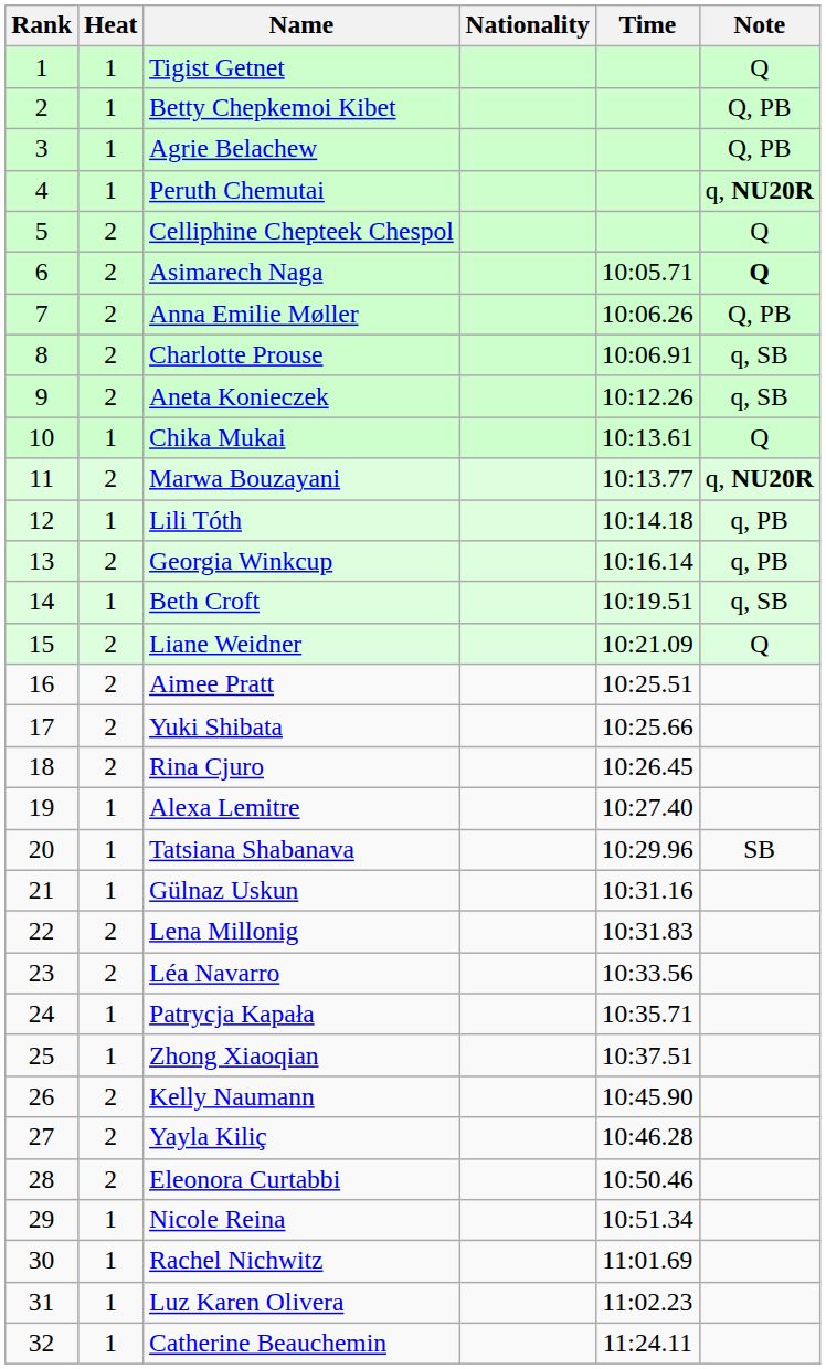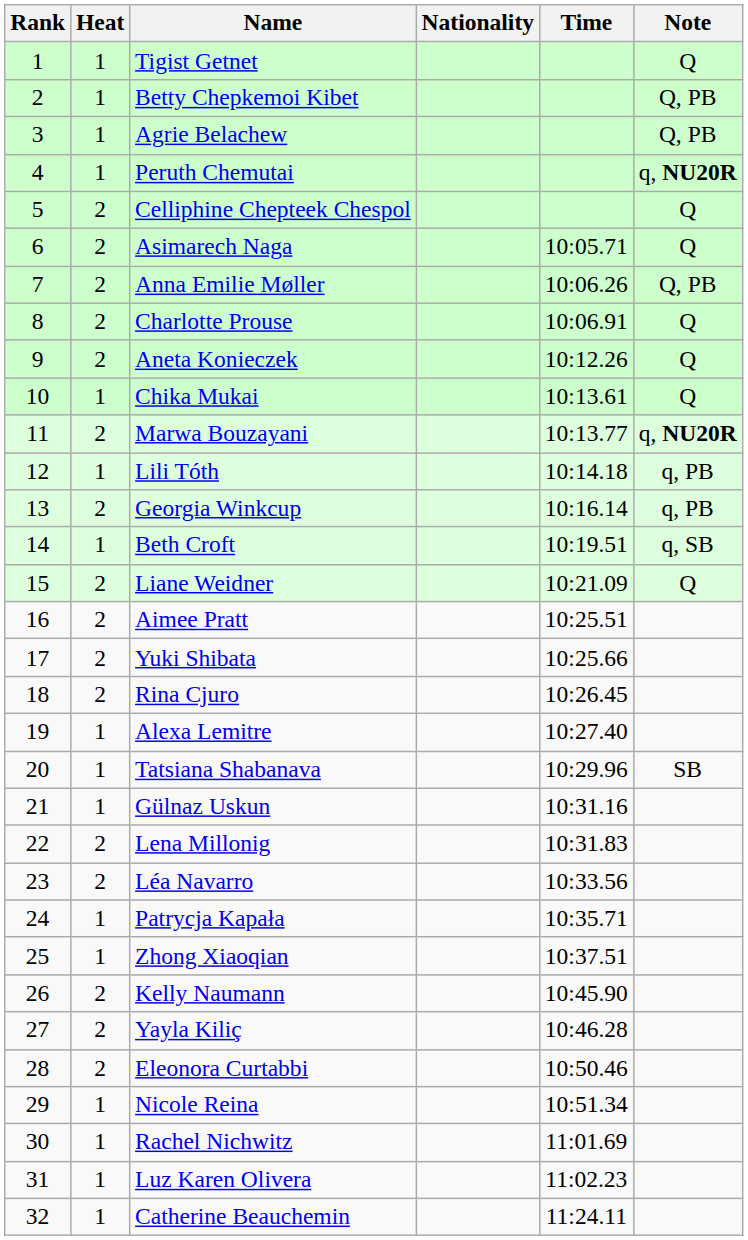Asimarech Naga | Note: bold -> normal
Charlotte Prouse | Note: q, SB -> Q
Aneta Konieczek | Note: q, SB -> Q
